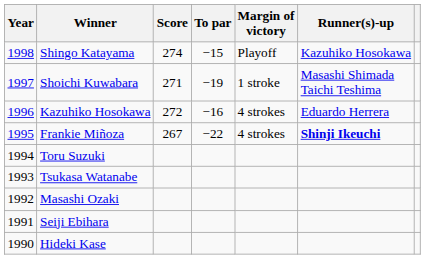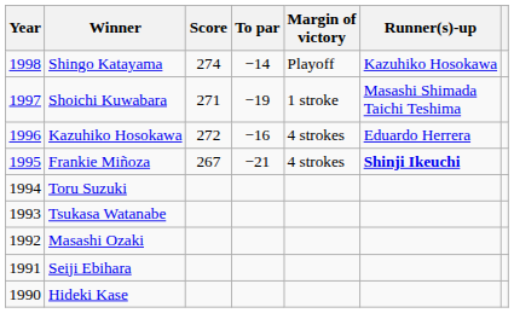Shingo Katayama | To par: −15 -> −14
Frankie Miñoza | To par: −22 -> −21
